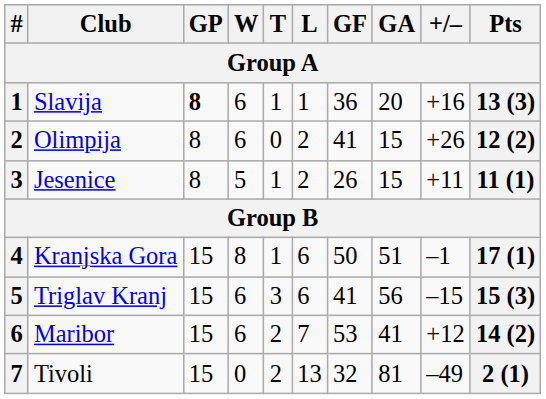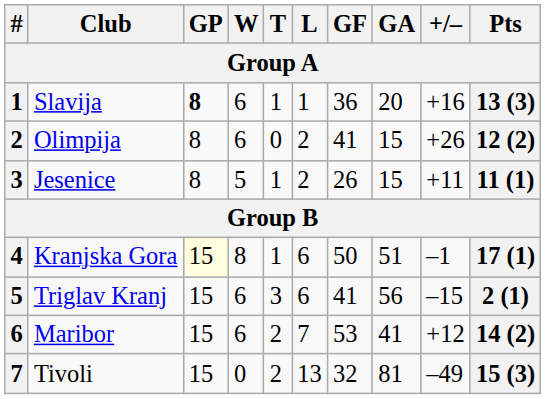Kranjska Gora | GP: no background -> lightyellow background
Triglav Kranj | Pts: 15 (3) -> 2 (1)
Tivoli | Pts: 2 (1) -> 15 (3)
